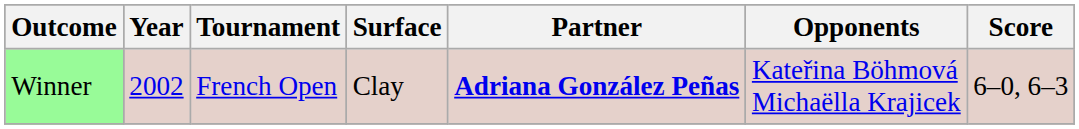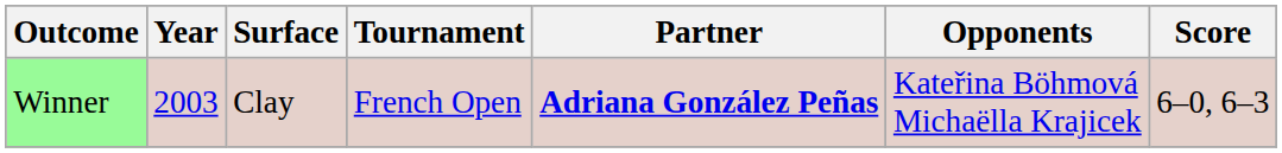columns swapped: Tournament <-> Surface
Winner | Year: 2002 -> 2003
